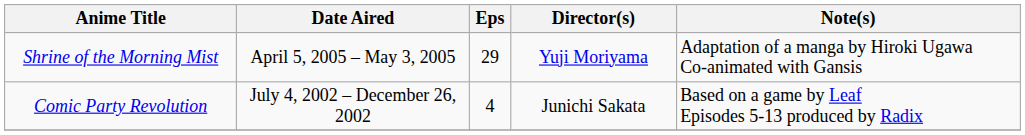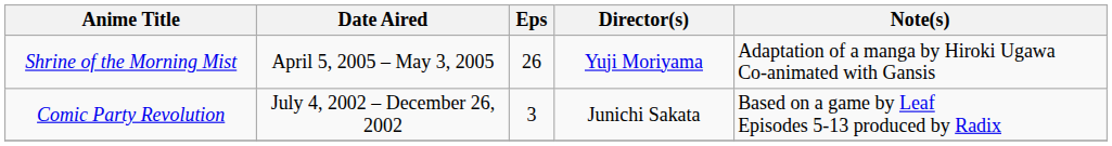Shrine of the Morning Mist | Eps: 29 -> 26
Comic Party Revolution | Eps: 4 -> 3
